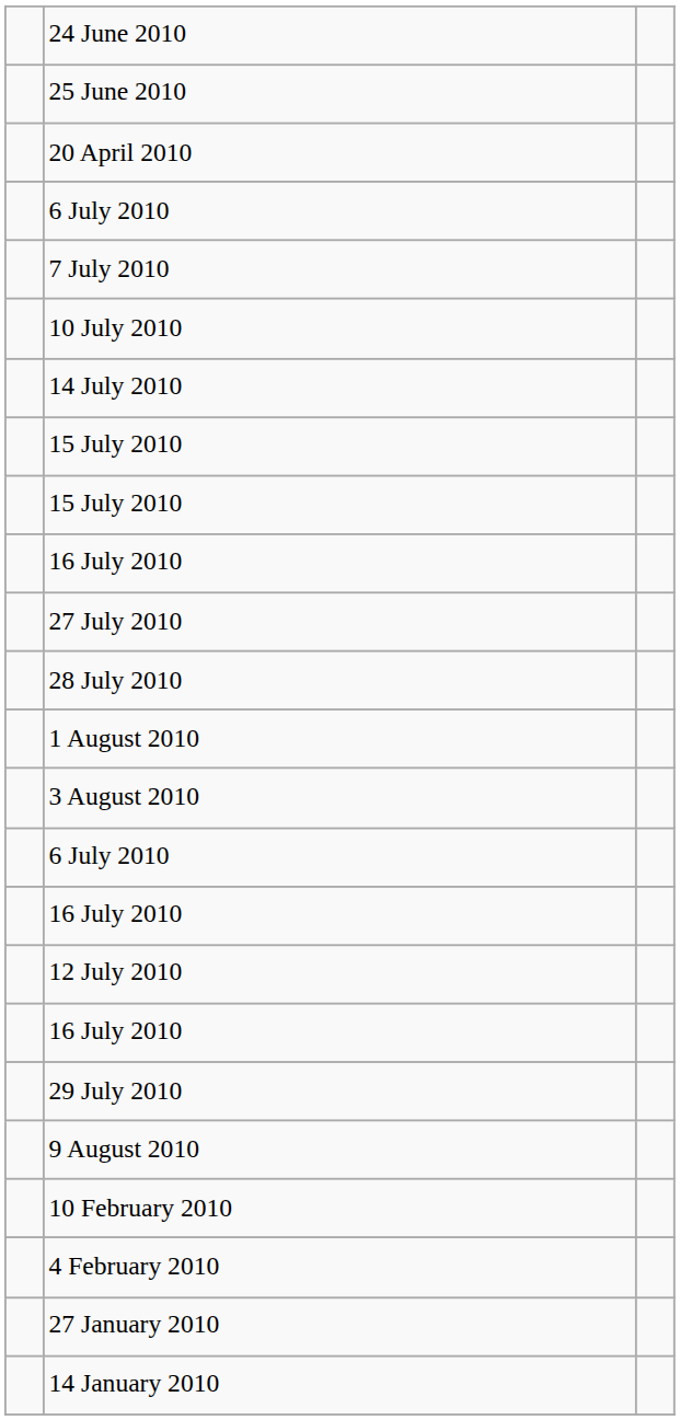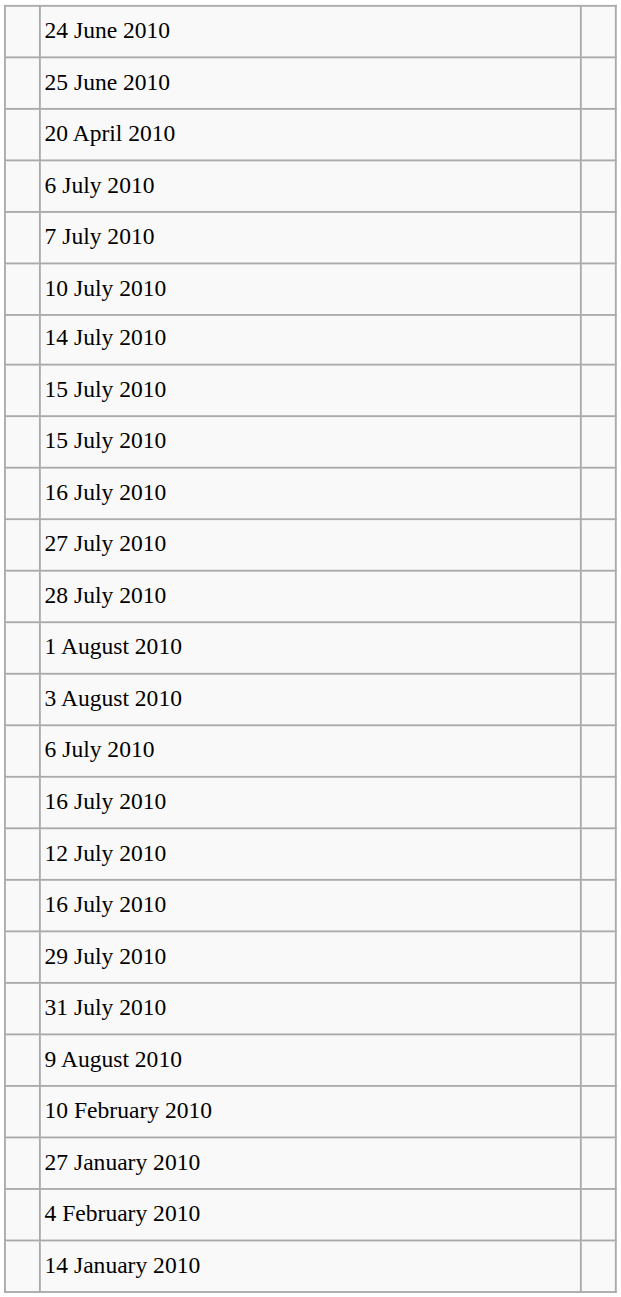+ row: 31 July 2010
rows swapped: 4 February 2010 <-> 27 January 2010
